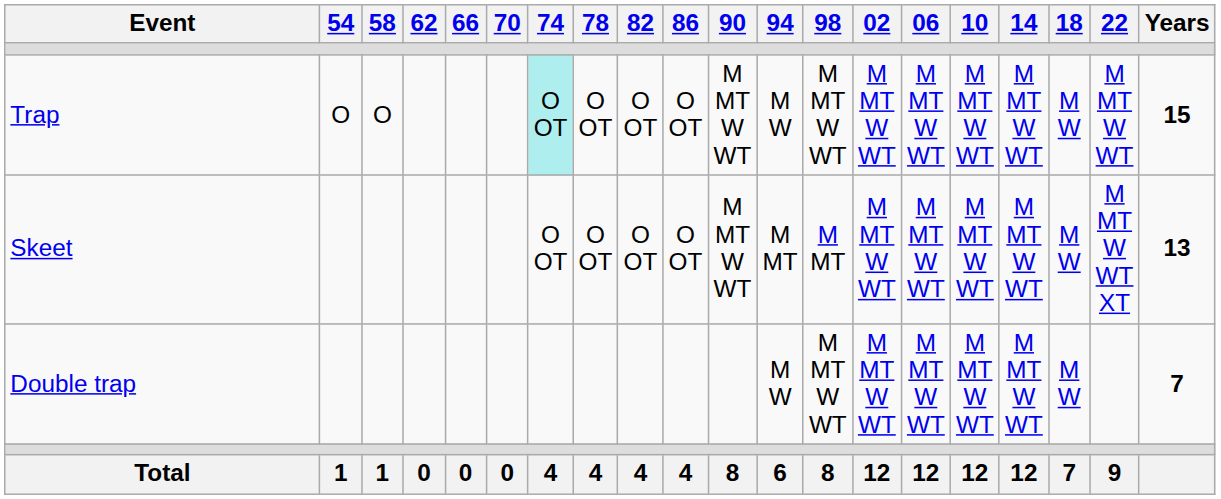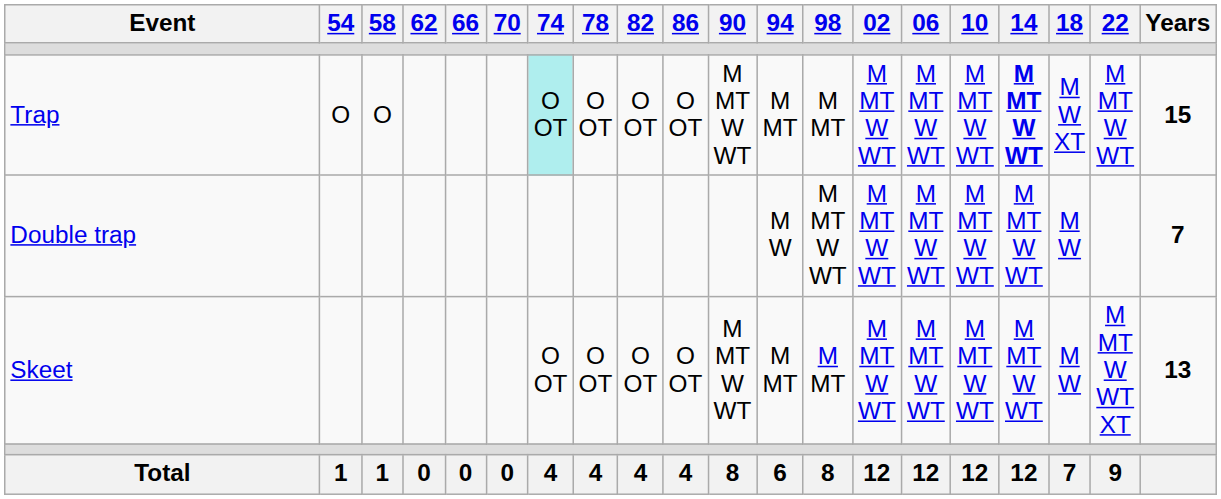Trap | 94: M W -> M MT
Trap | 98: M MT W WT -> M MT
Trap | 14: normal -> bold
Trap | 18: M W -> M W XT
rows swapped: Double trap <-> Skeet
